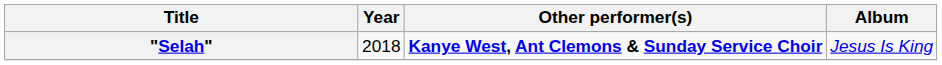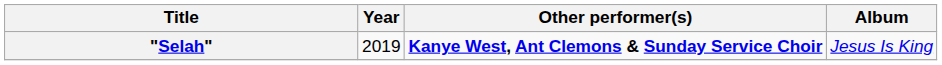"Selah" | Year: 2018 -> 2019
